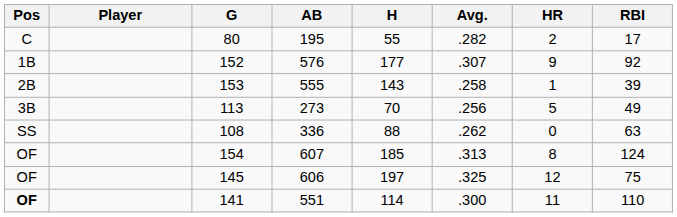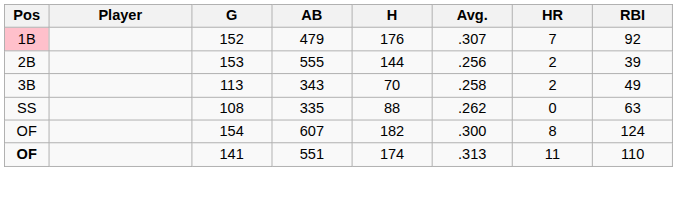- row: C | 80 | 195 | 55 | .282 | 2 | 17
152 | Pos: no background -> pink background
152 | AB: 576 -> 479
152 | H: 177 -> 176
152 | HR: 9 -> 7
153 | H: 143 -> 144
153 | Avg.: .258 -> .256
153 | HR: 1 -> 2
113 | AB: 273 -> 343
113 | Avg.: .256 -> .258
113 | HR: 5 -> 2
108 | AB: 336 -> 335
154 | H: 185 -> 182
154 | Avg.: .313 -> .300
- row: OF | 145 | 606 | 197 | .325 | 12 | 75
141 | H: 114 -> 174
141 | Avg.: .300 -> .313
